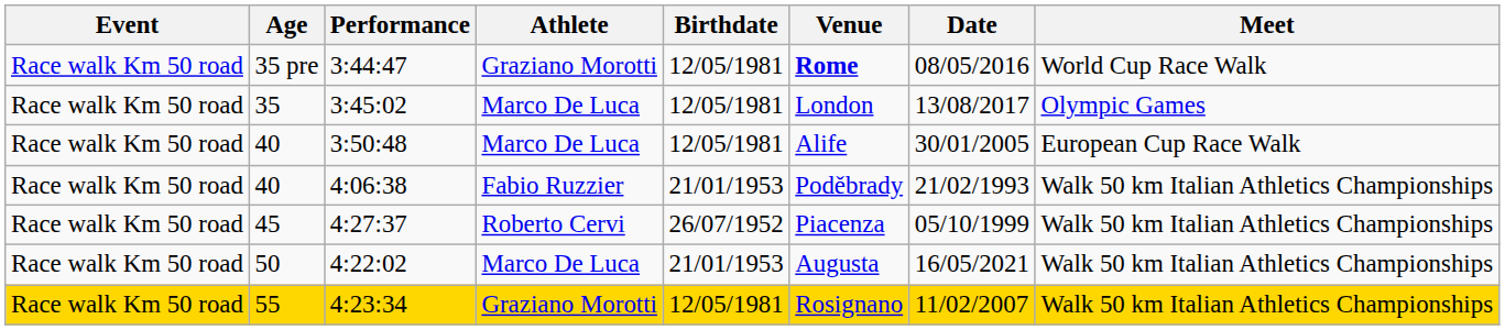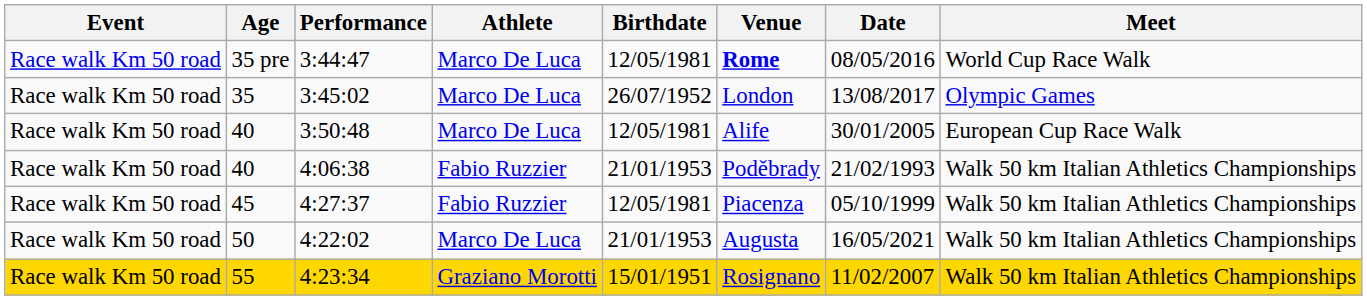3:44:47 | Athlete: Graziano Morotti -> Marco De Luca
3:45:02 | Birthdate: 12/05/1981 -> 26/07/1952
4:27:37 | Athlete: Roberto Cervi -> Fabio Ruzzier
4:27:37 | Birthdate: 26/07/1952 -> 12/05/1981
4:23:34 | Birthdate: 12/05/1981 -> 15/01/1951
